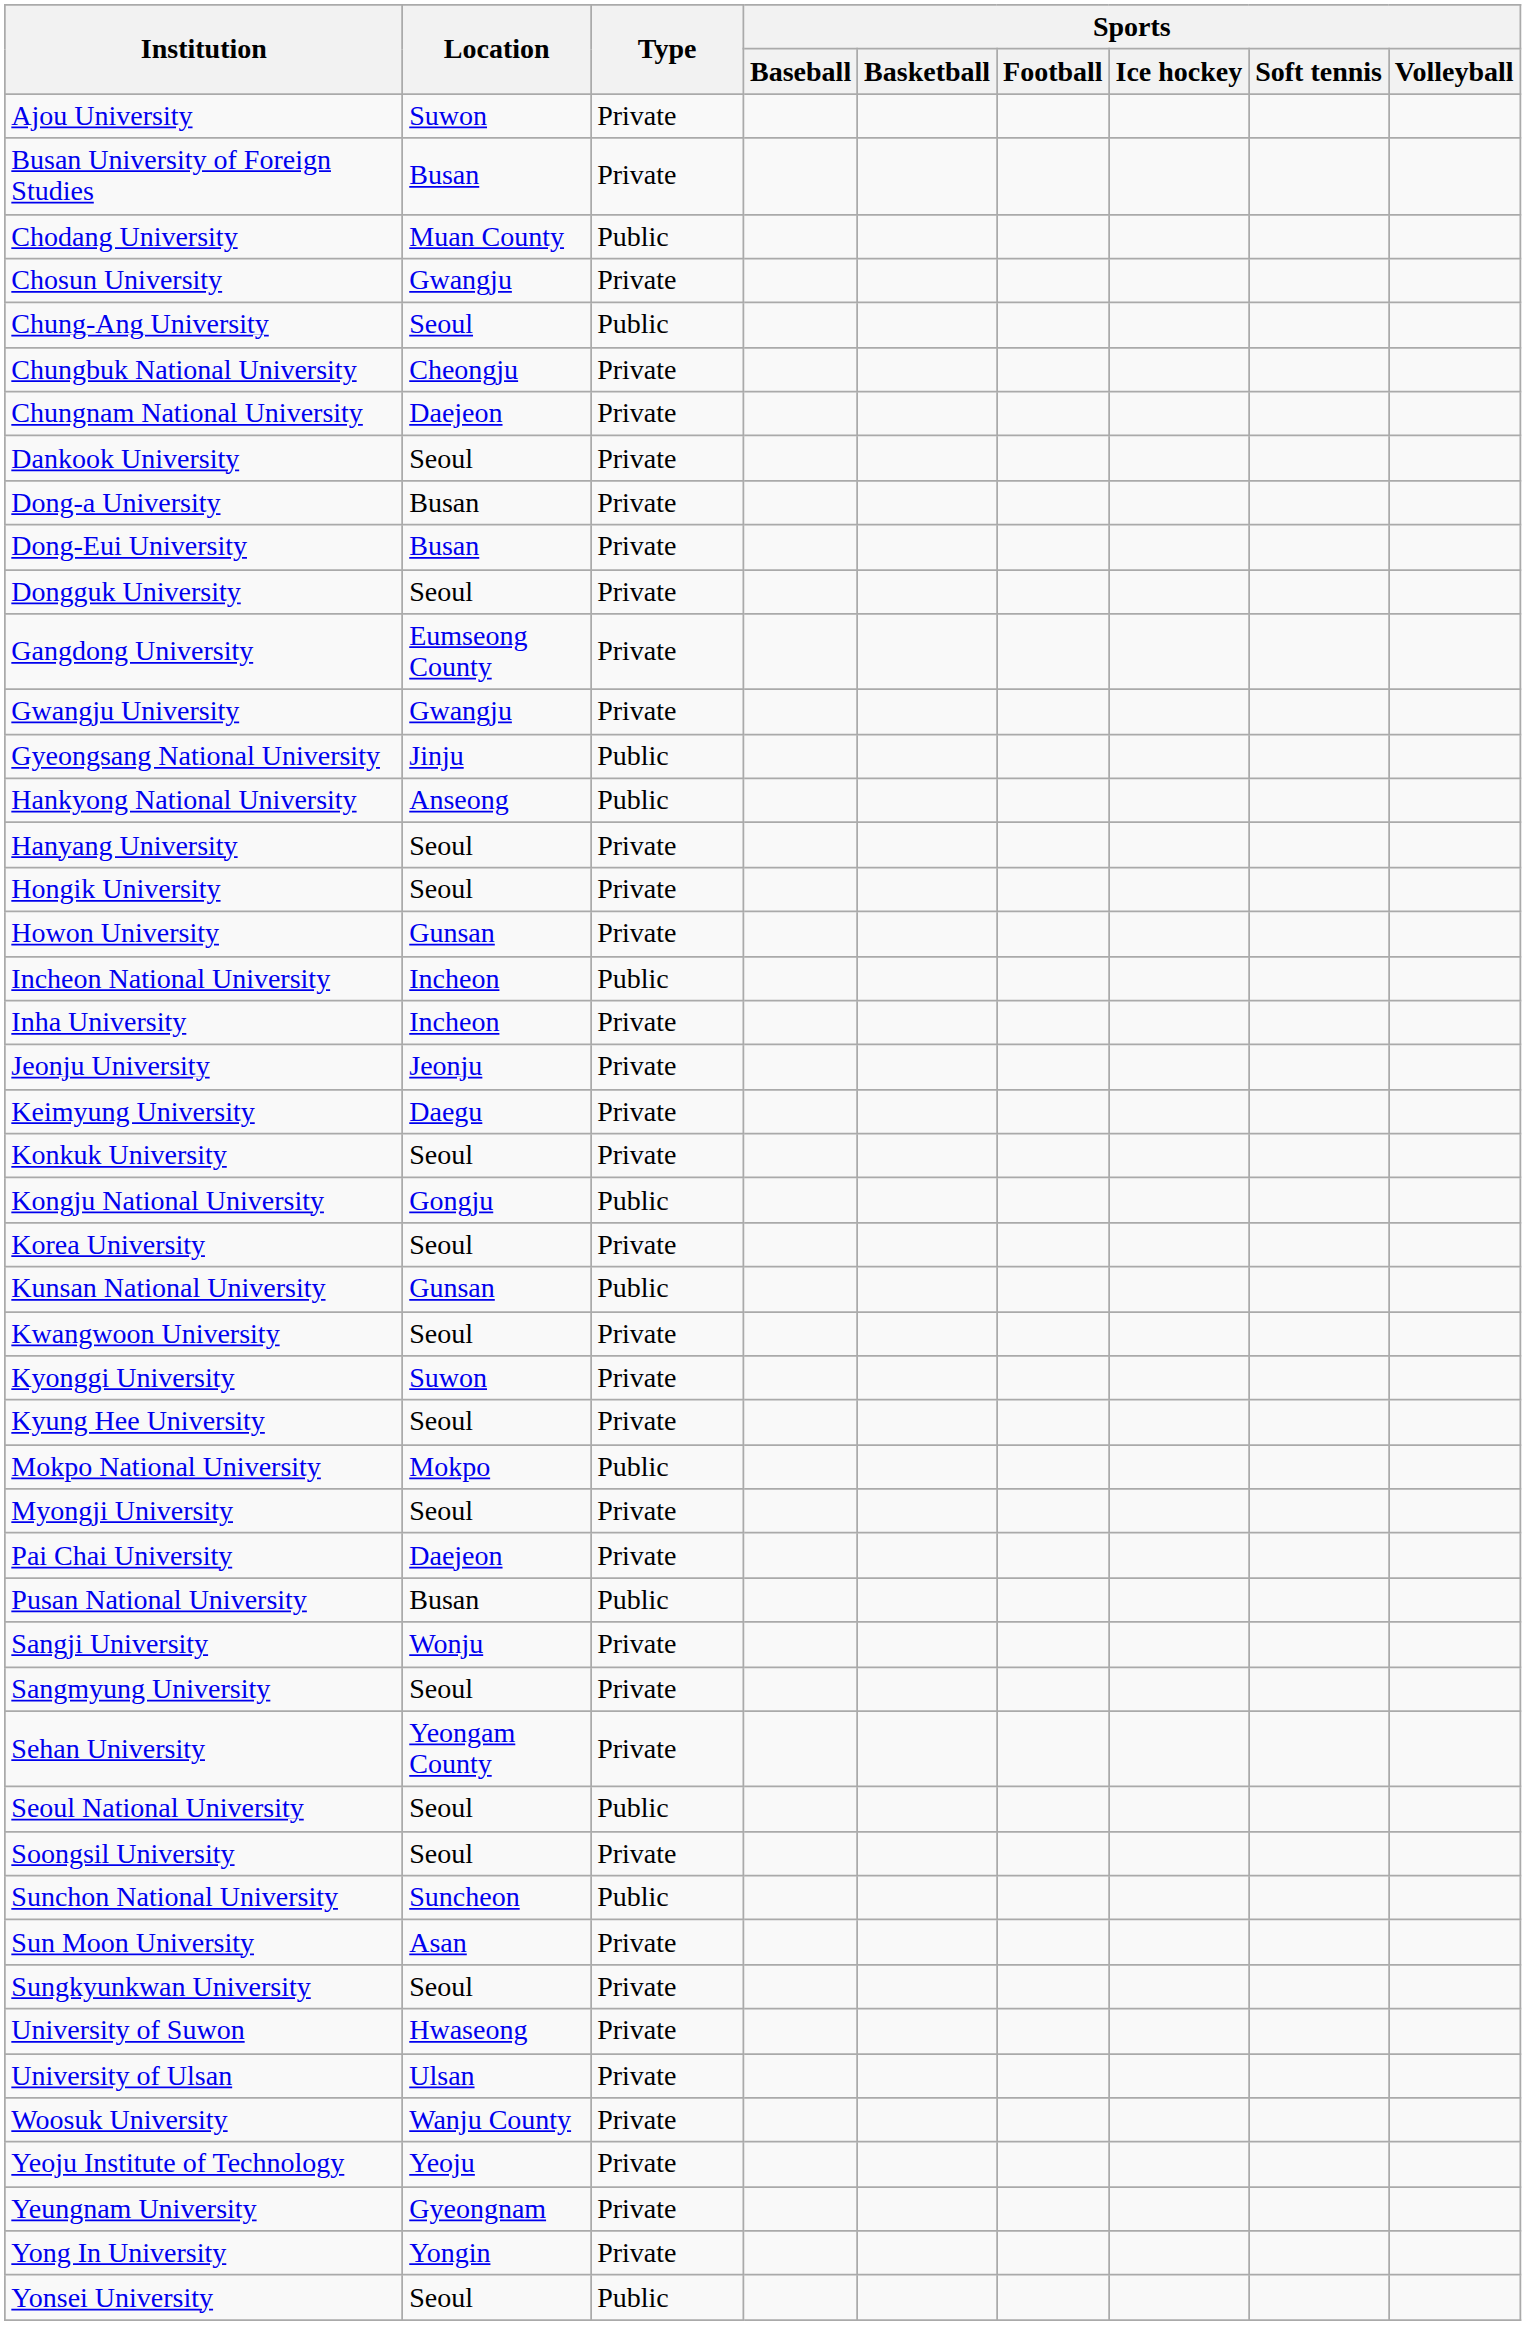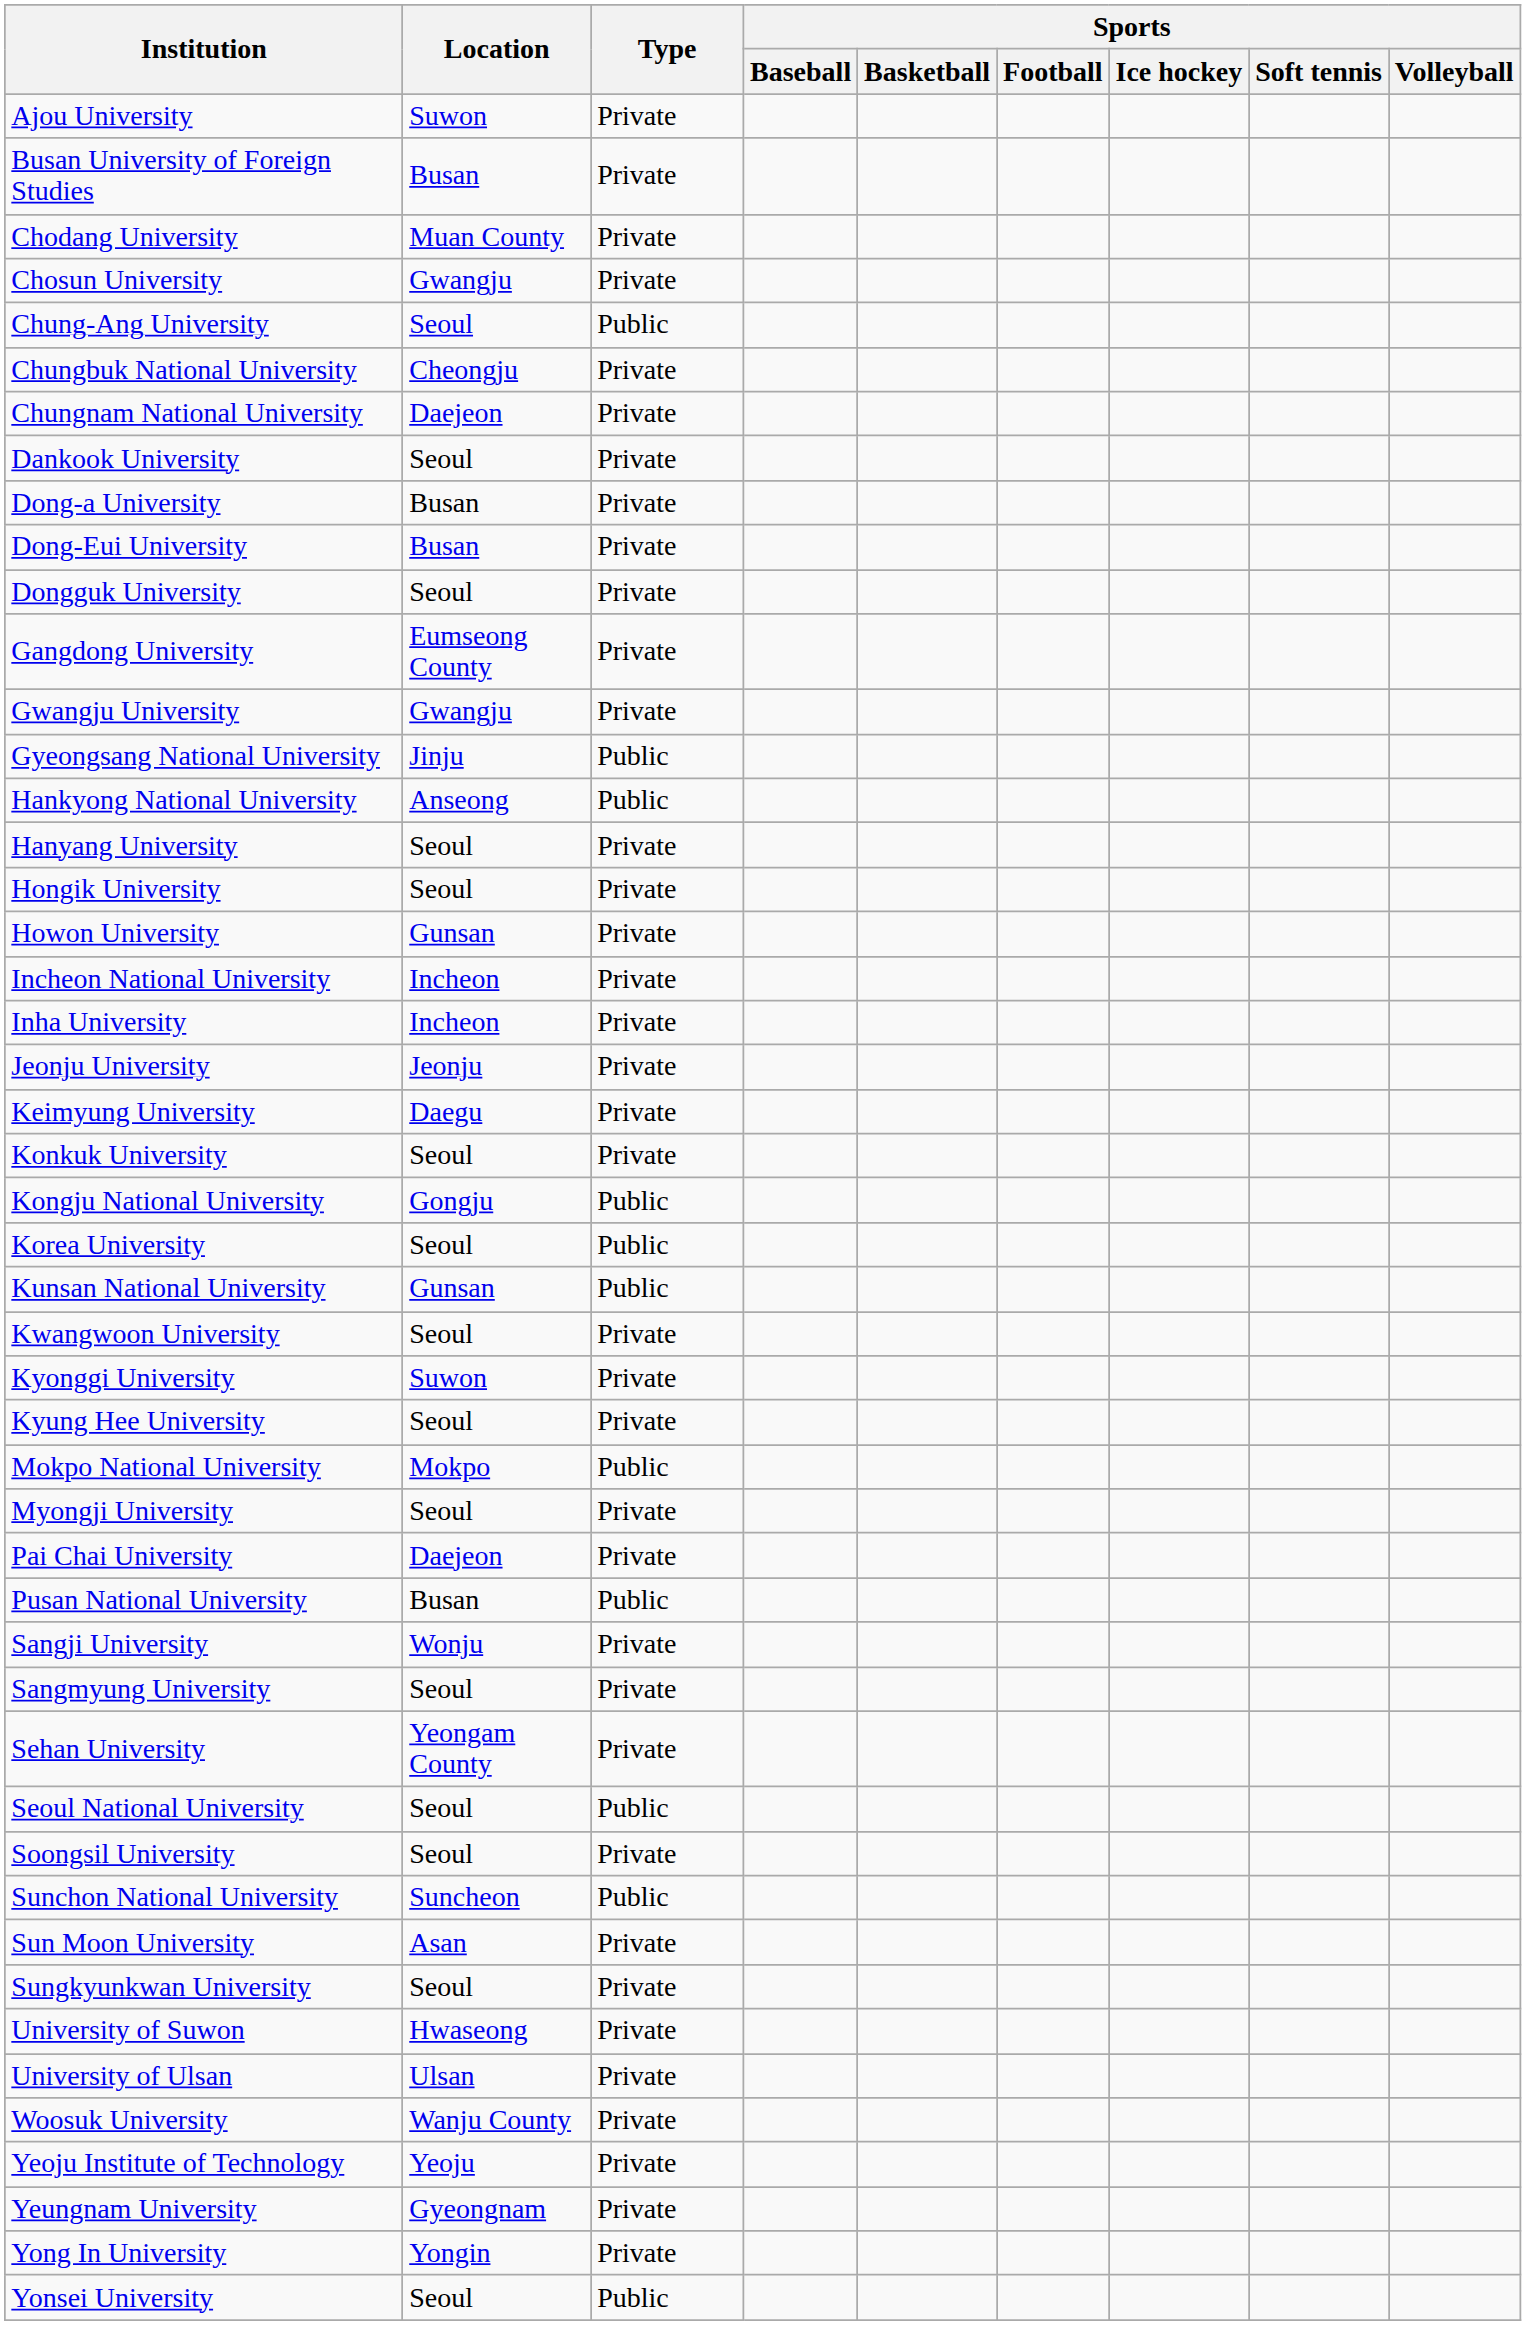Chodang University | Type: Public -> Private
Incheon National University | Type: Public -> Private
Korea University | Type: Private -> Public
